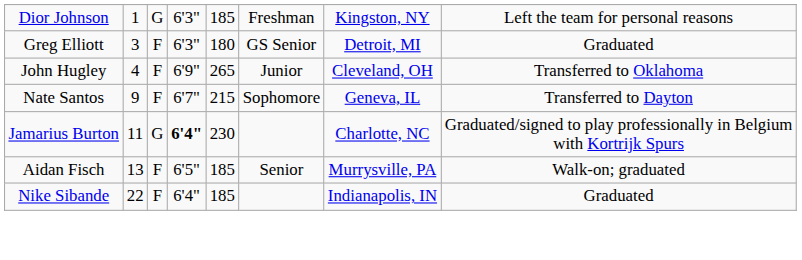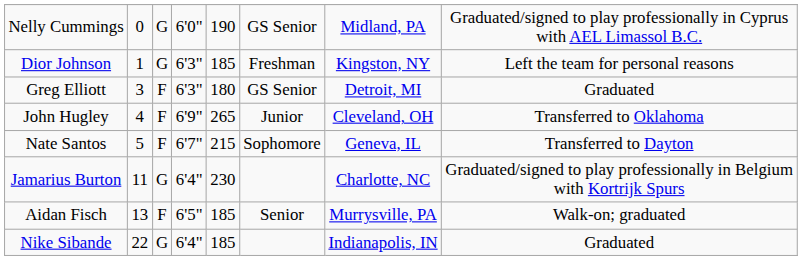+ row: Nelly Cummings | 0 | G | 6'0" | 190 | GS Senior | Midland, PA | Graduated/signed to play professionally in Cyprus with AEL Limassol B.C.
Nate Santos | column 2: 9 -> 5
Jamarius Burton | column 4: bold -> normal
Nike Sibande | column 3: F -> G
